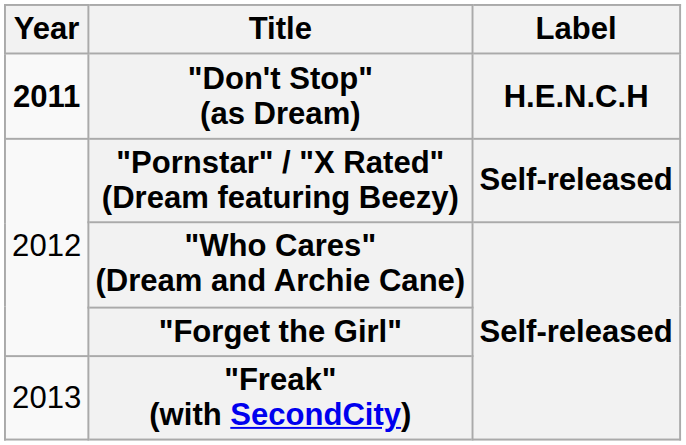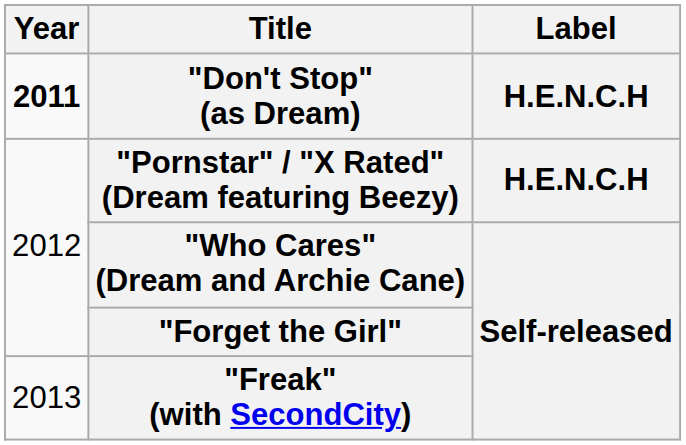"Pornstar" / "X Rated" (Dream featuring Beezy) | Label: Self-released -> H.E.N.C.H
